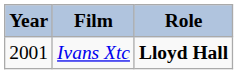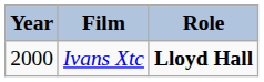Ivans Xtc | Year: 2001 -> 2000
